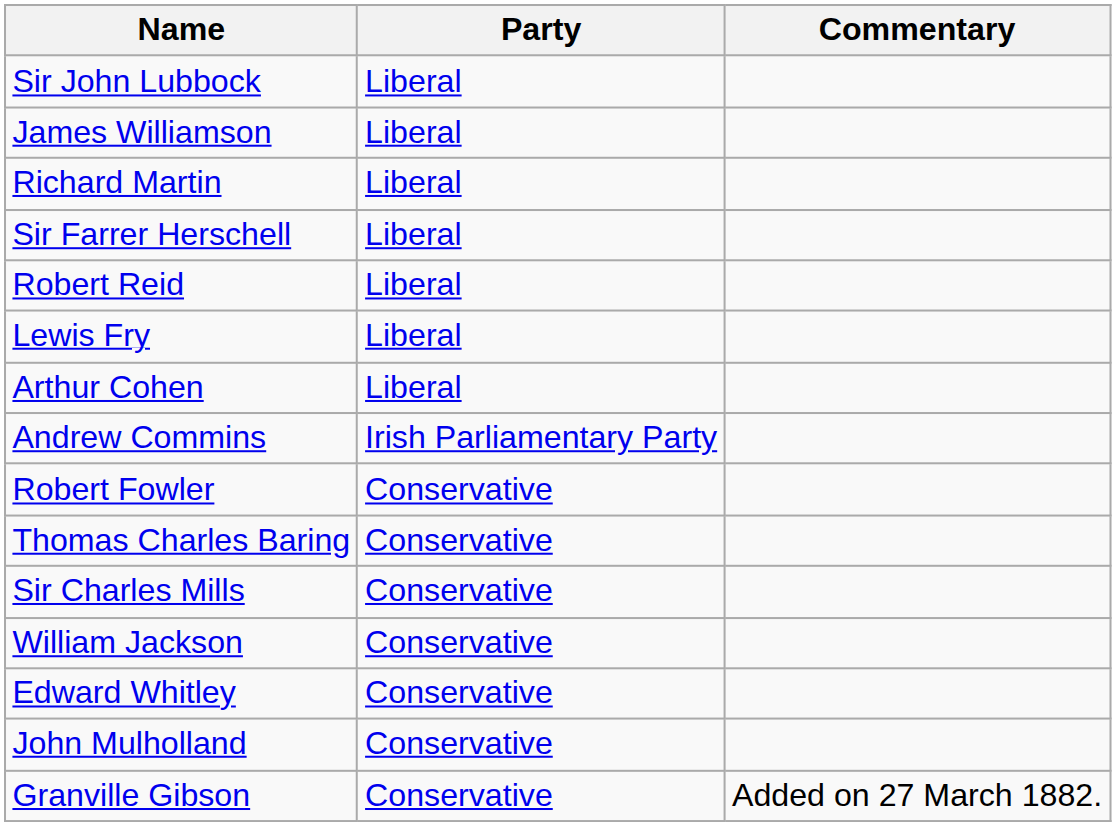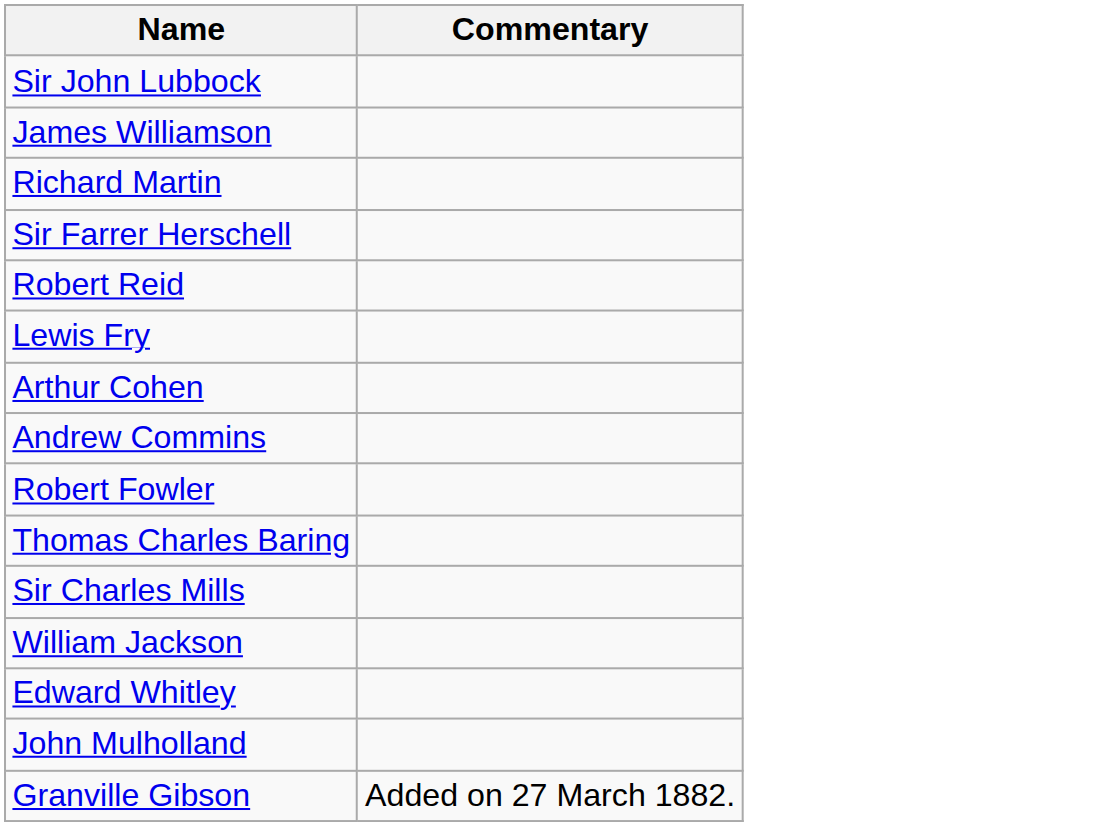- column: Party | Liberal | Liberal | Liberal | Liberal | Liberal | Liberal | Liberal | Irish Parliamentary Party | Conservative | Conservative | Conservative | Conservative | Conservative | Conservative | Conservative
